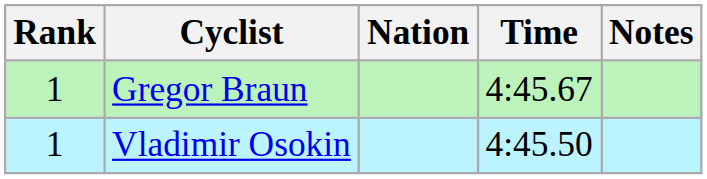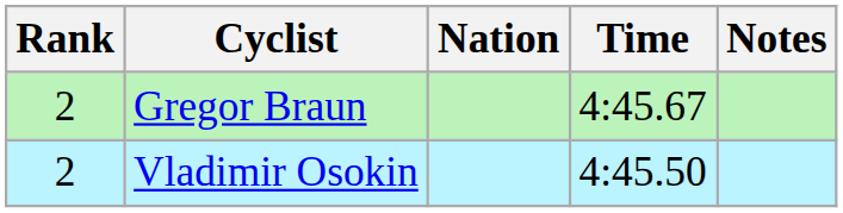Gregor Braun | Rank: 1 -> 2
Vladimir Osokin | Rank: 1 -> 2
